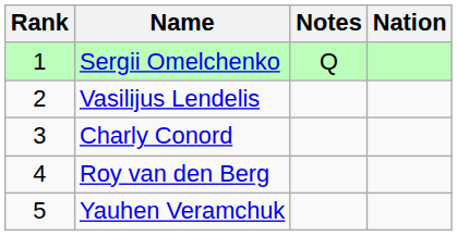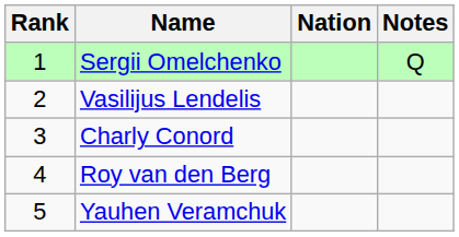columns swapped: Nation <-> Notes
